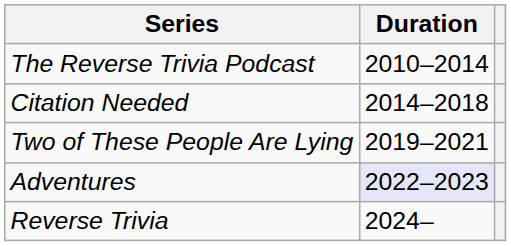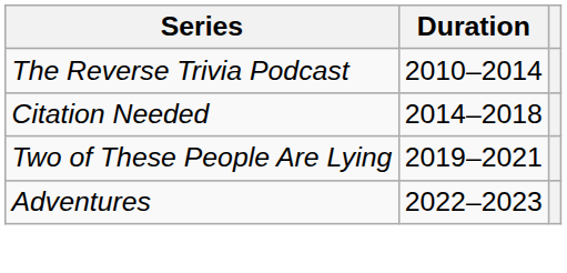Adventures | Duration: lavender background -> no background
- row: Reverse Trivia | 2024–
